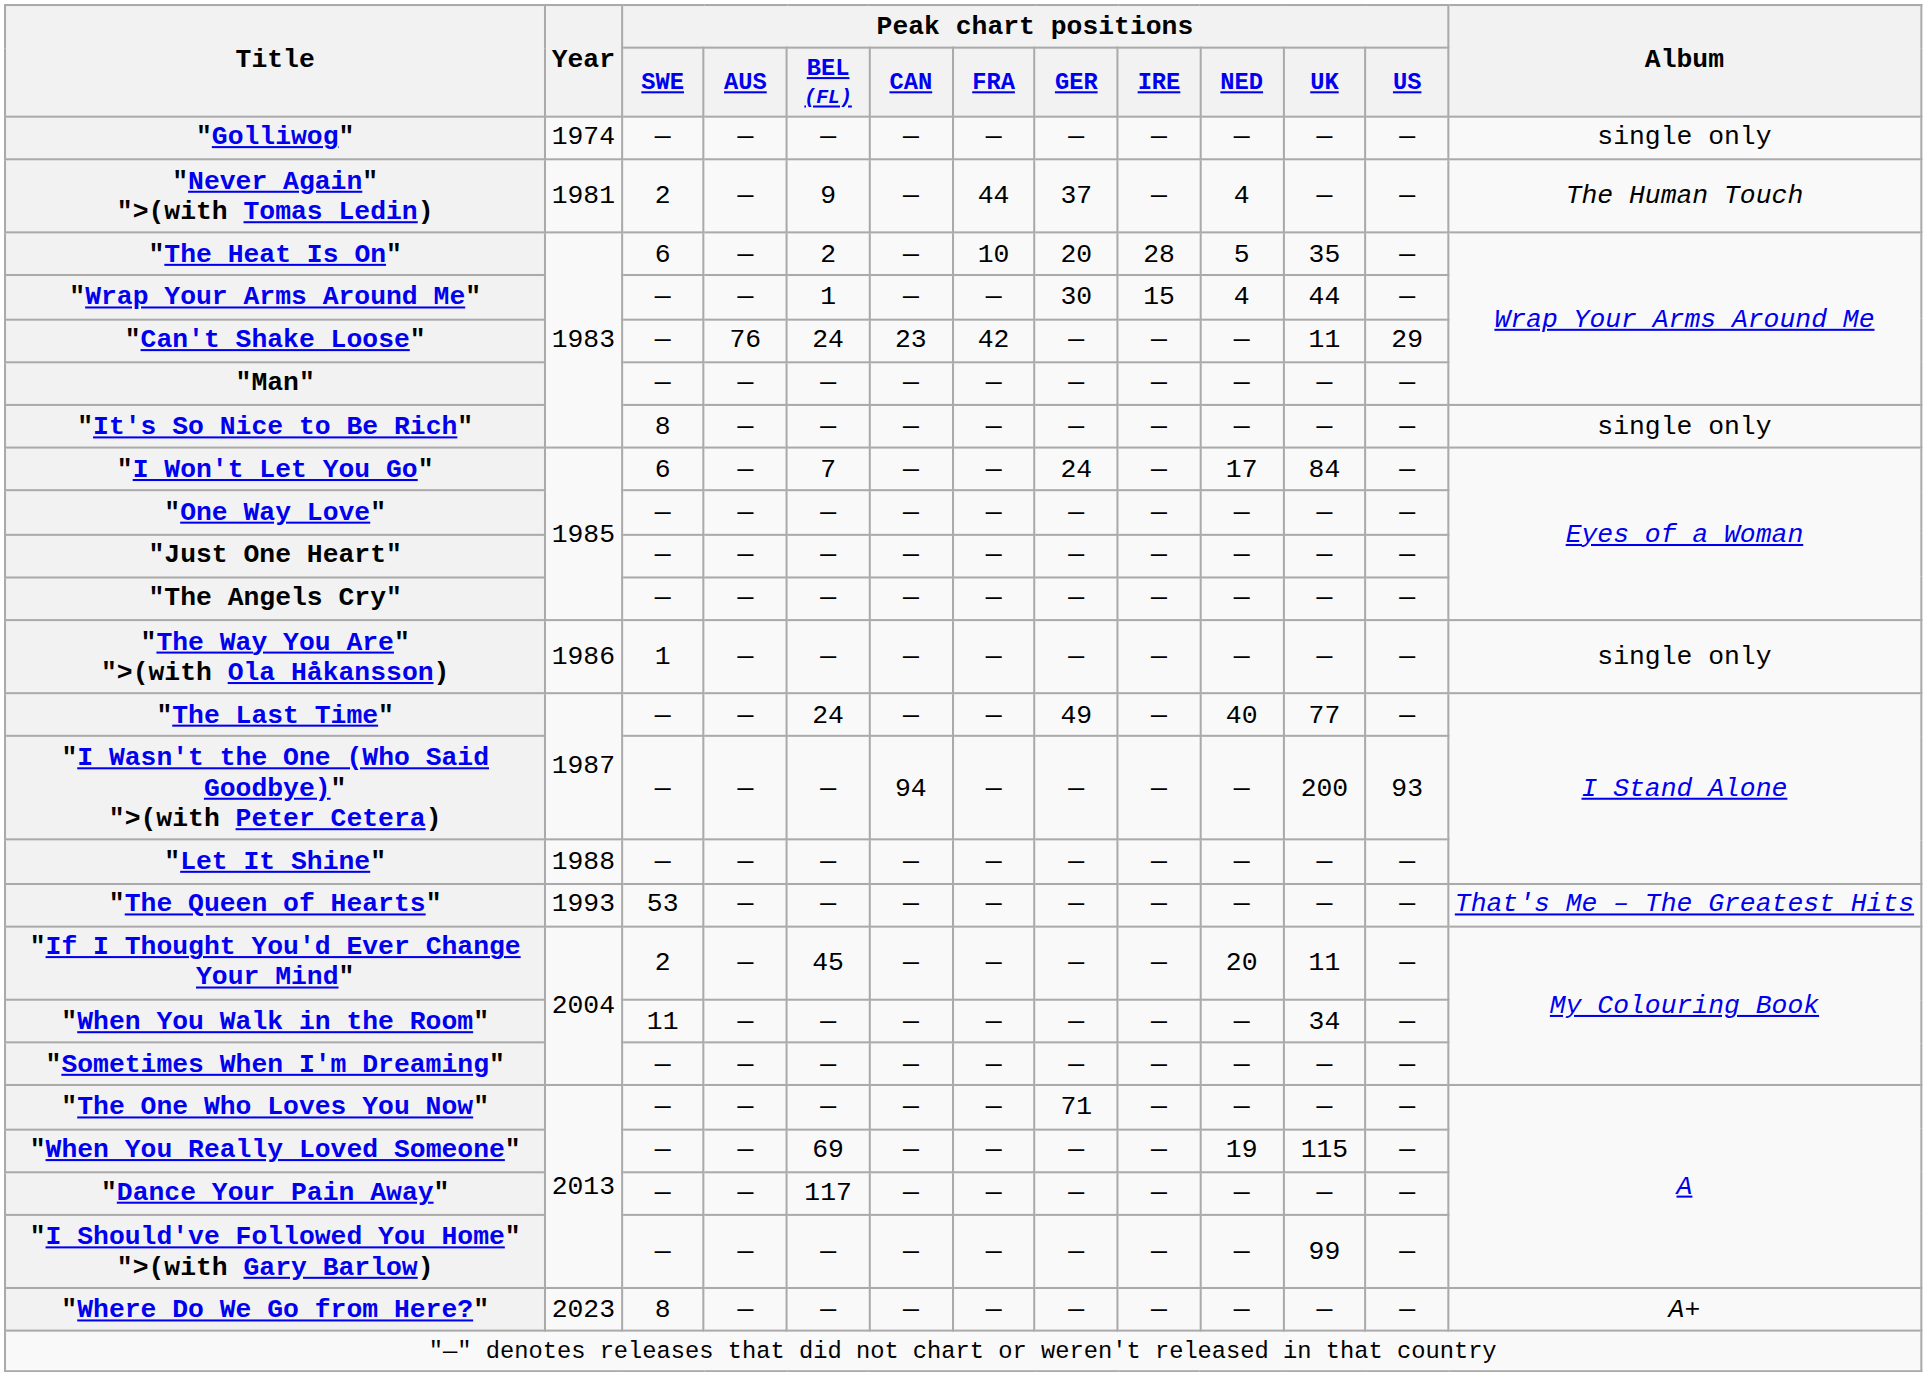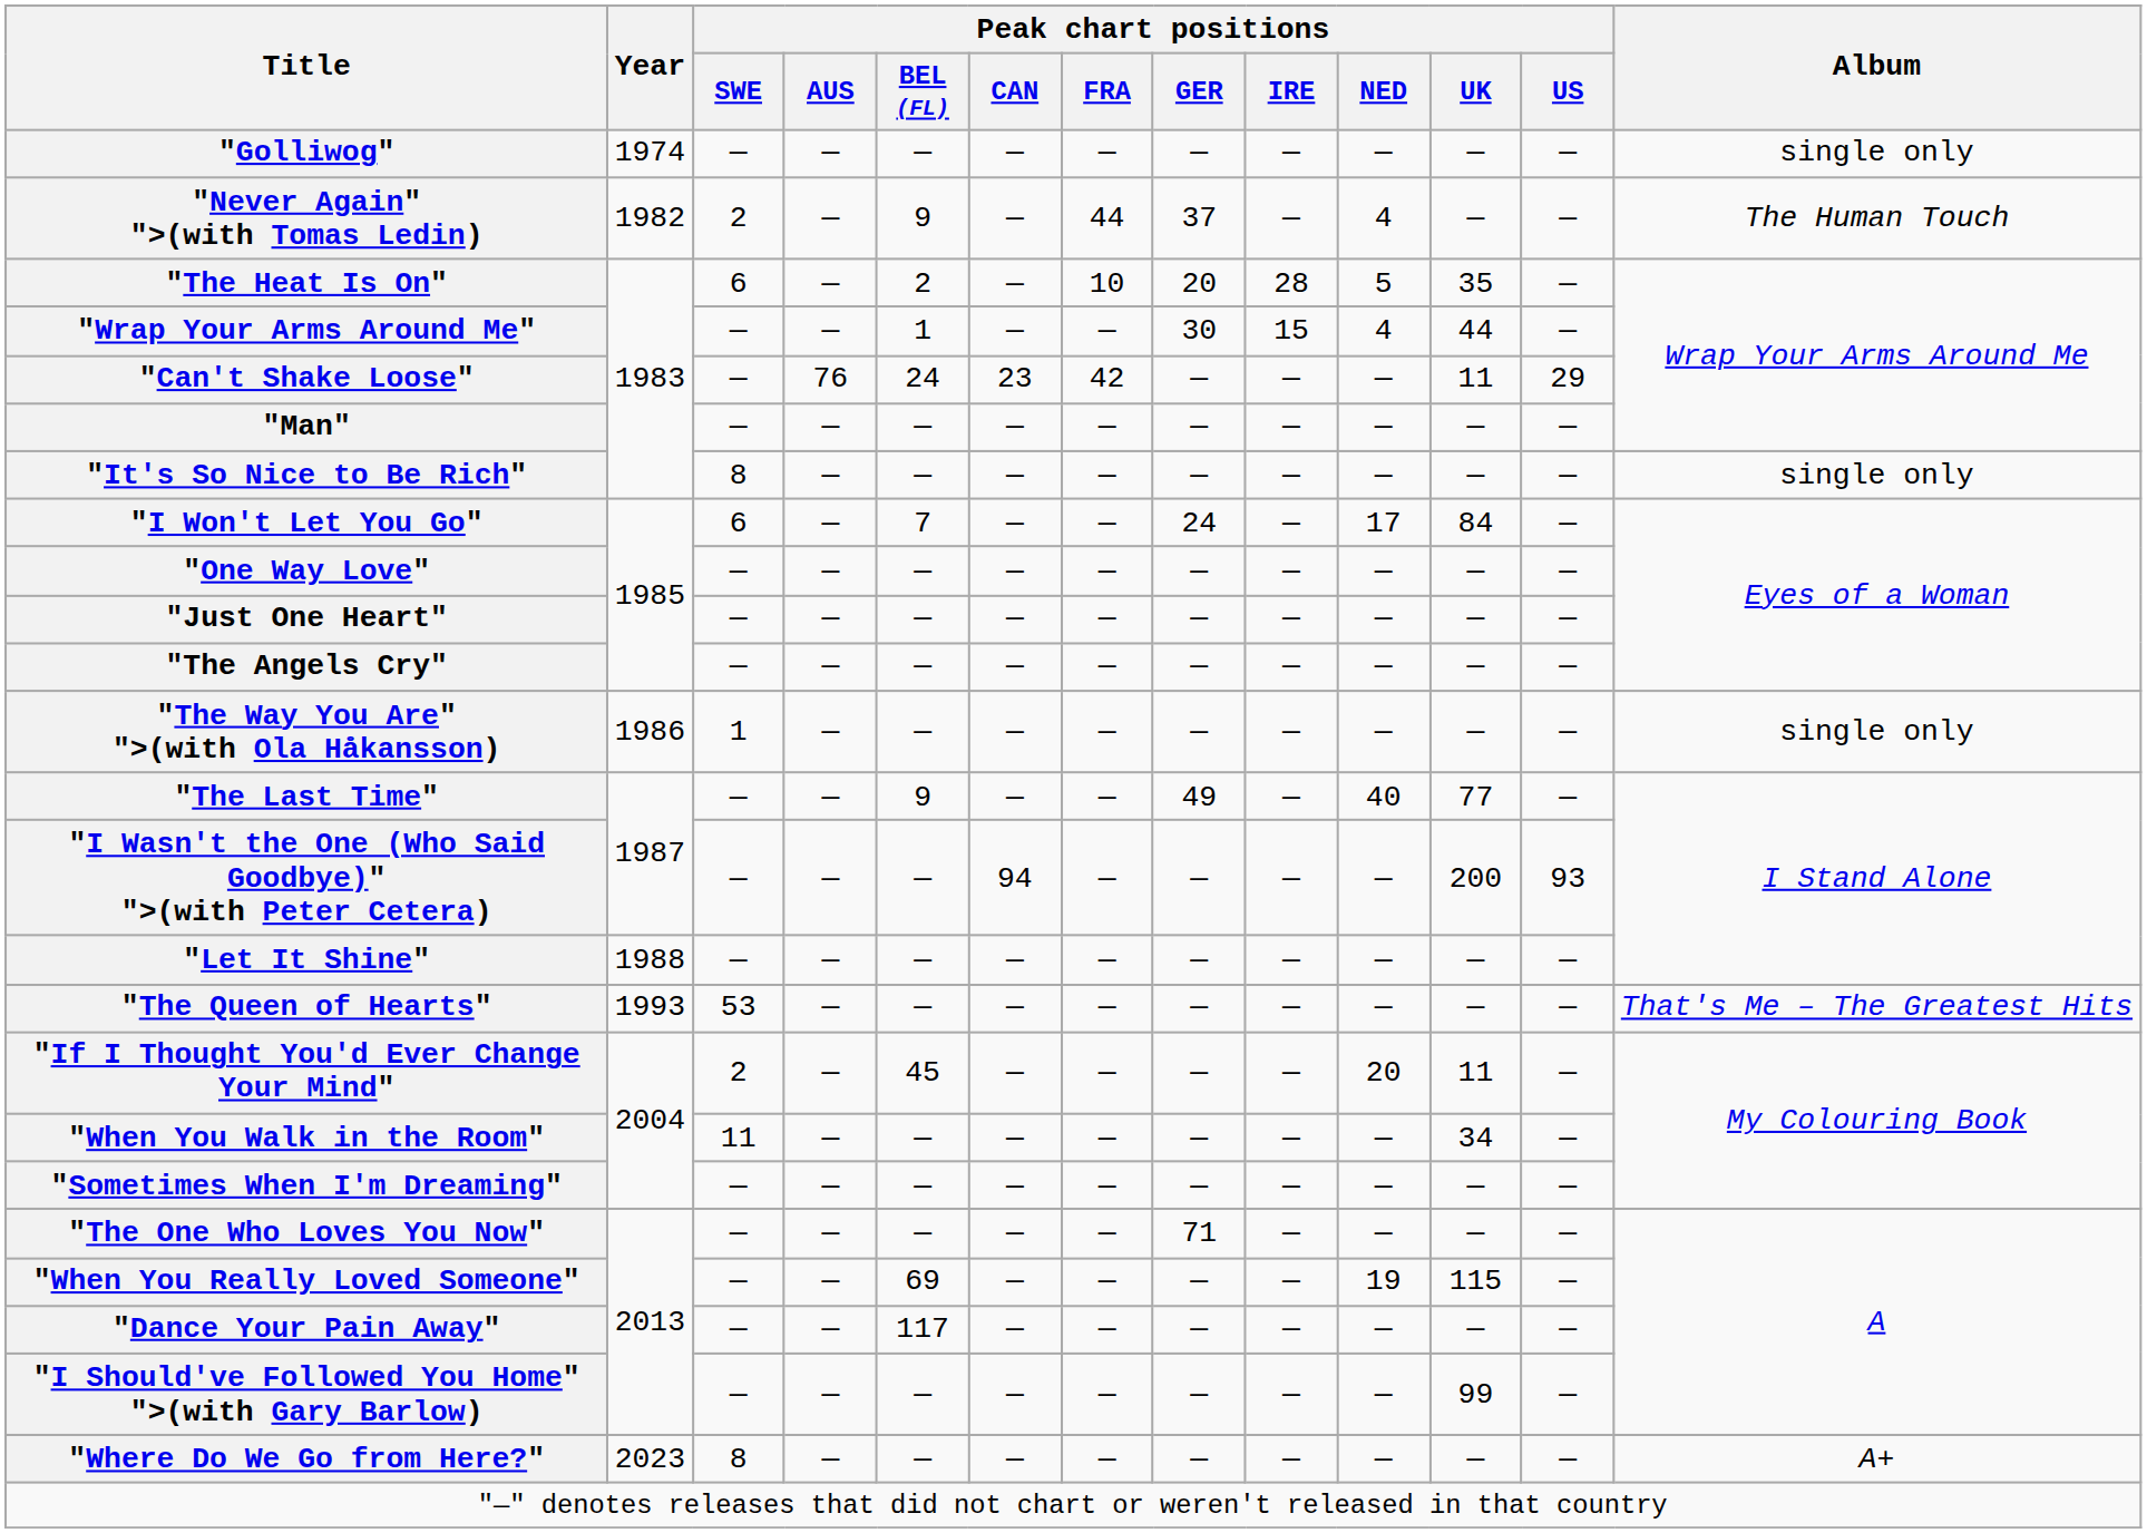"Never Again" ">(with Tomas Ledin) | Year: 1981 -> 1982
"The Last Time" | Peak chart positions / BEL (FL): 24 -> 9
